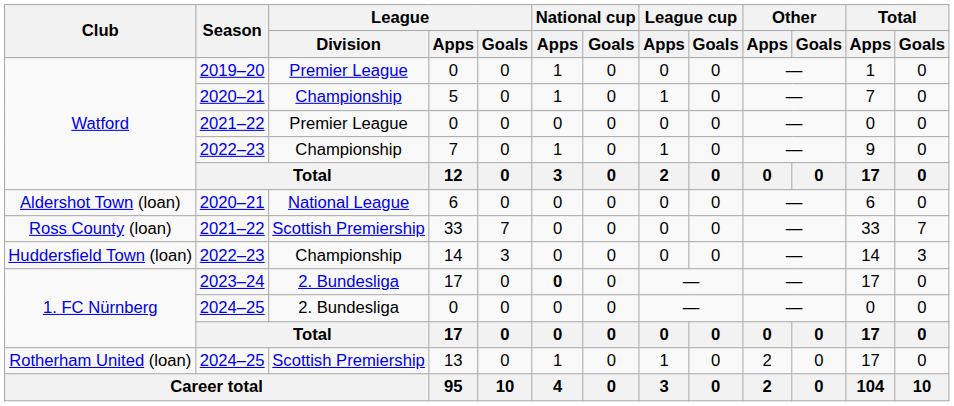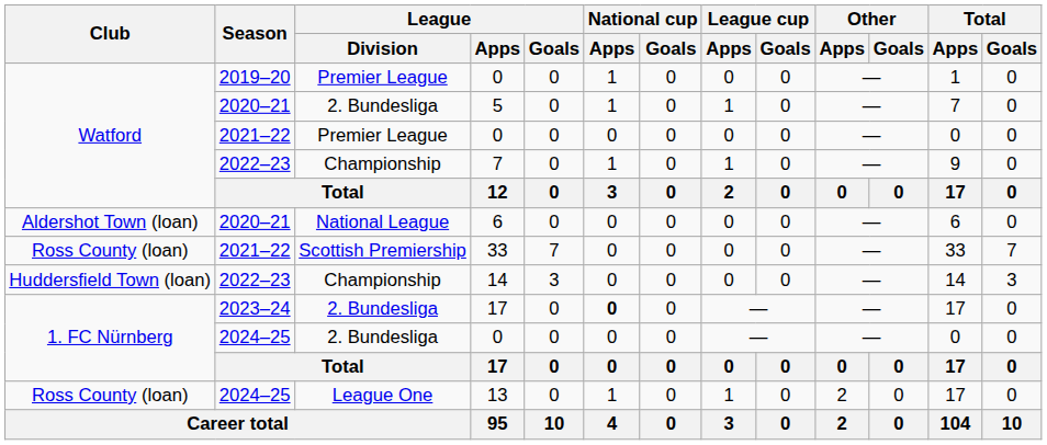5 | League / Division: Championship -> 2. Bundesliga
13 | Club: Rotherham United (loan) -> Ross County (loan)
13 | League / Division: Scottish Premiership -> League One
